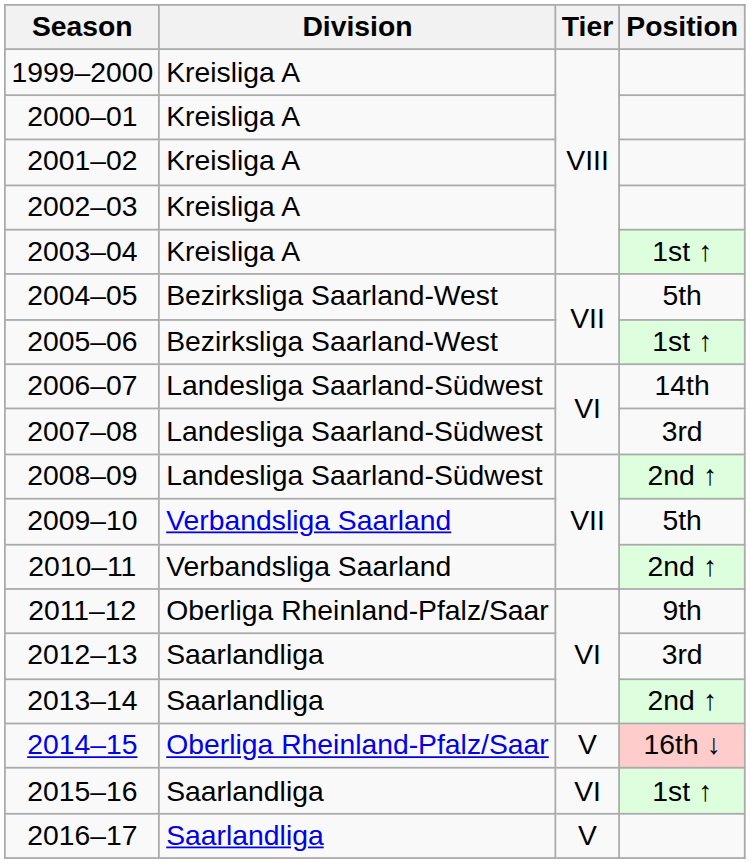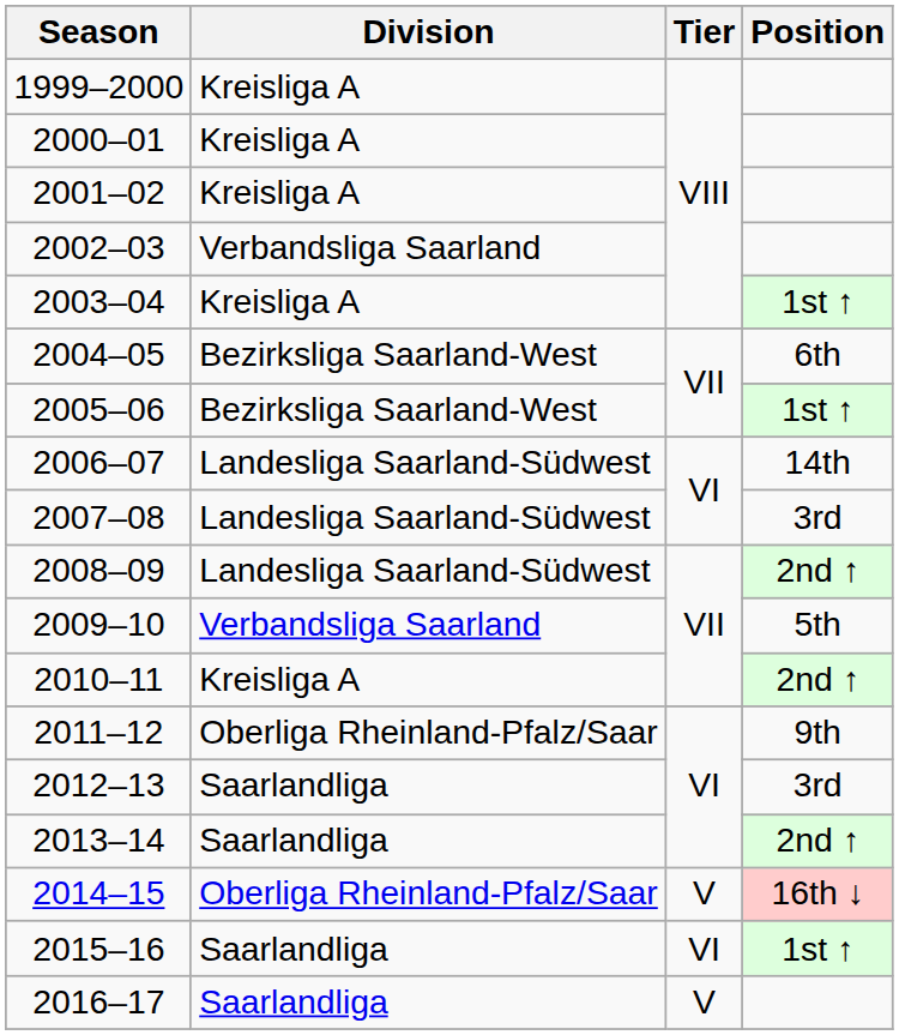2002–03 | Division: Kreisliga A -> Verbandsliga Saarland
2004–05 | Position: 5th -> 6th
2010–11 | Division: Verbandsliga Saarland -> Kreisliga A
